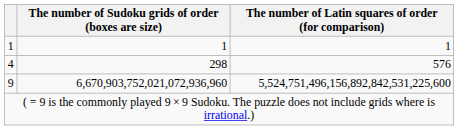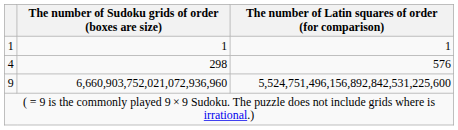9 | The number of Sudoku grids of order (boxes are size): 6,670,903,752,021,072,936,960 -> 6,660,903,752,021,072,936,960
